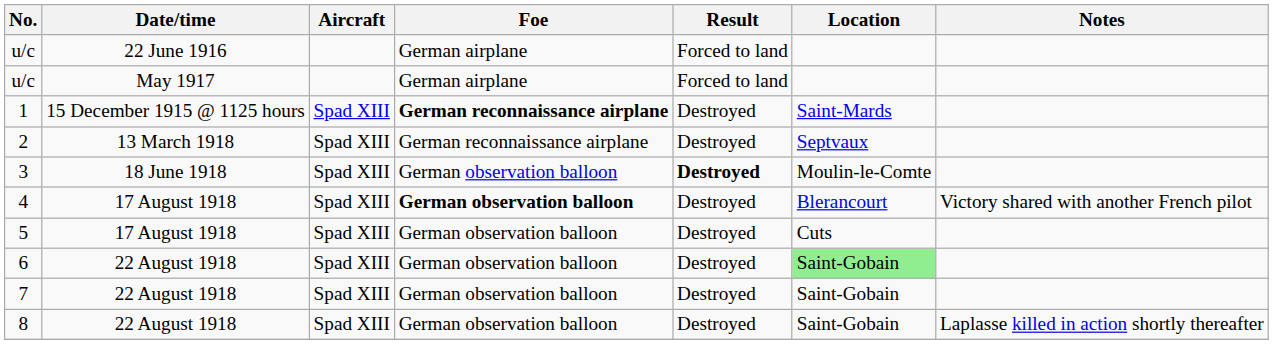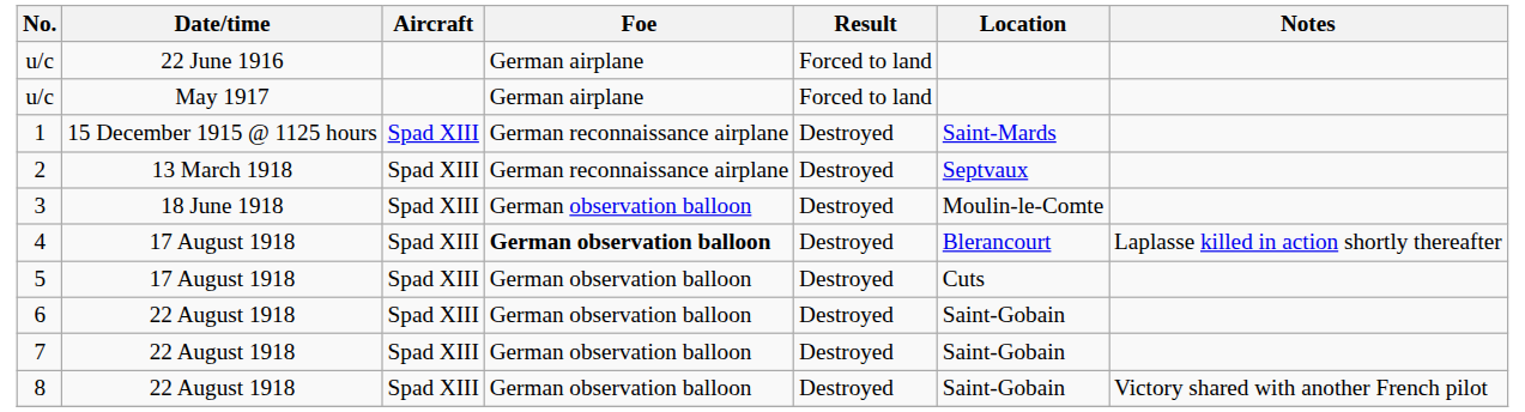1 | Foe: bold -> normal
3 | Result: bold -> normal
4 | Notes: Victory shared with another French pilot -> Laplasse killed in action shortly thereafter
6 | Location: lightgreen background -> no background
8 | Notes: Laplasse killed in action shortly thereafter -> Victory shared with another French pilot
